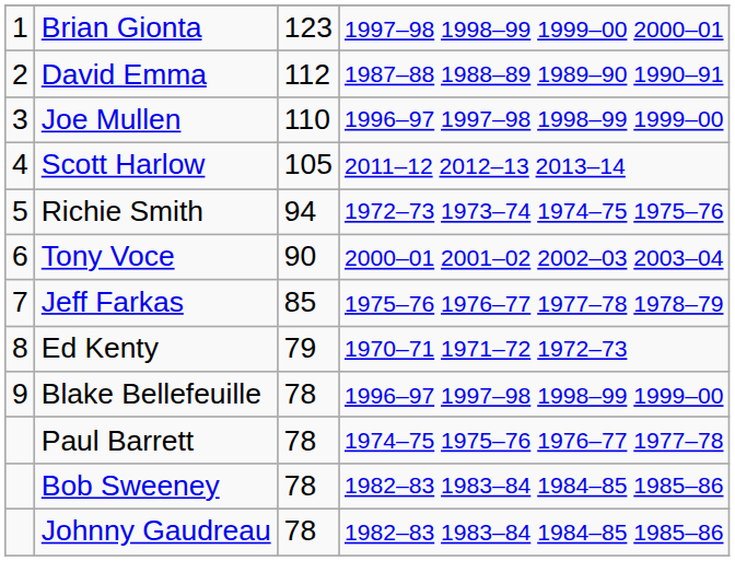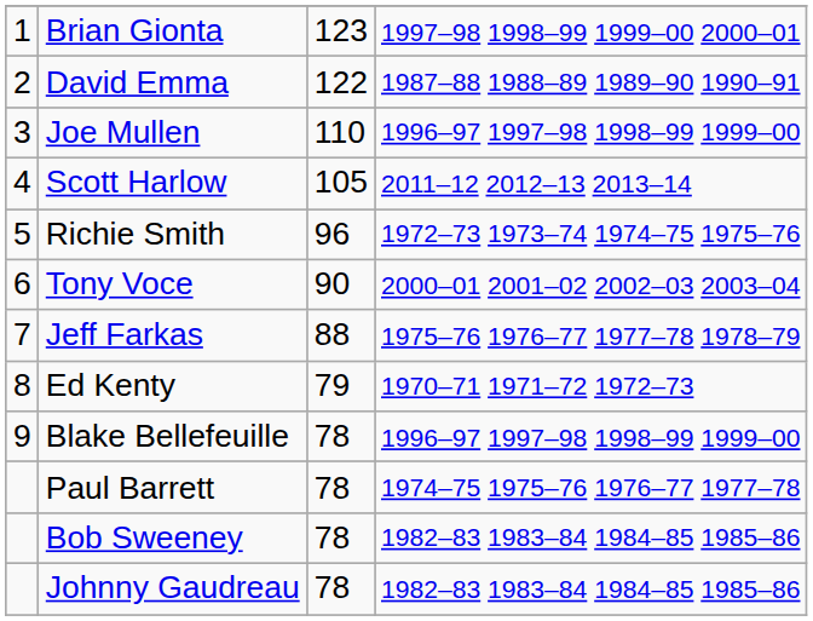David Emma | column 3: 112 -> 122
Richie Smith | column 3: 94 -> 96
Jeff Farkas | column 3: 85 -> 88
